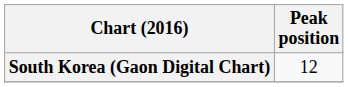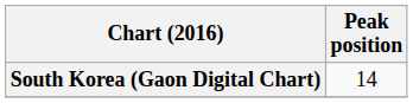South Korea (Gaon Digital Chart) | Peak position: 12 -> 14
